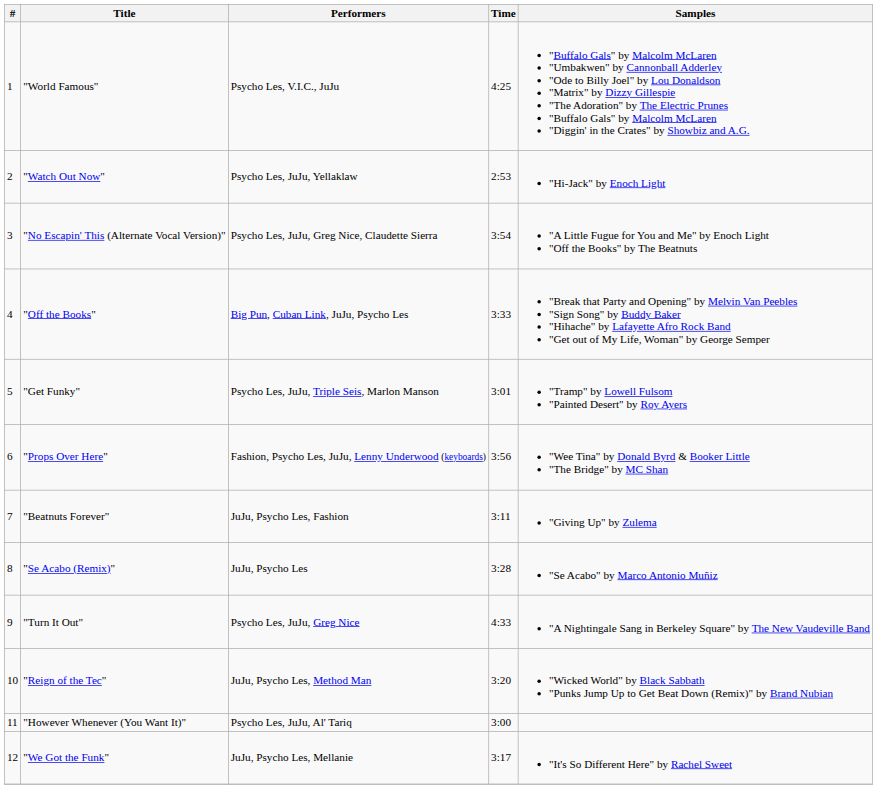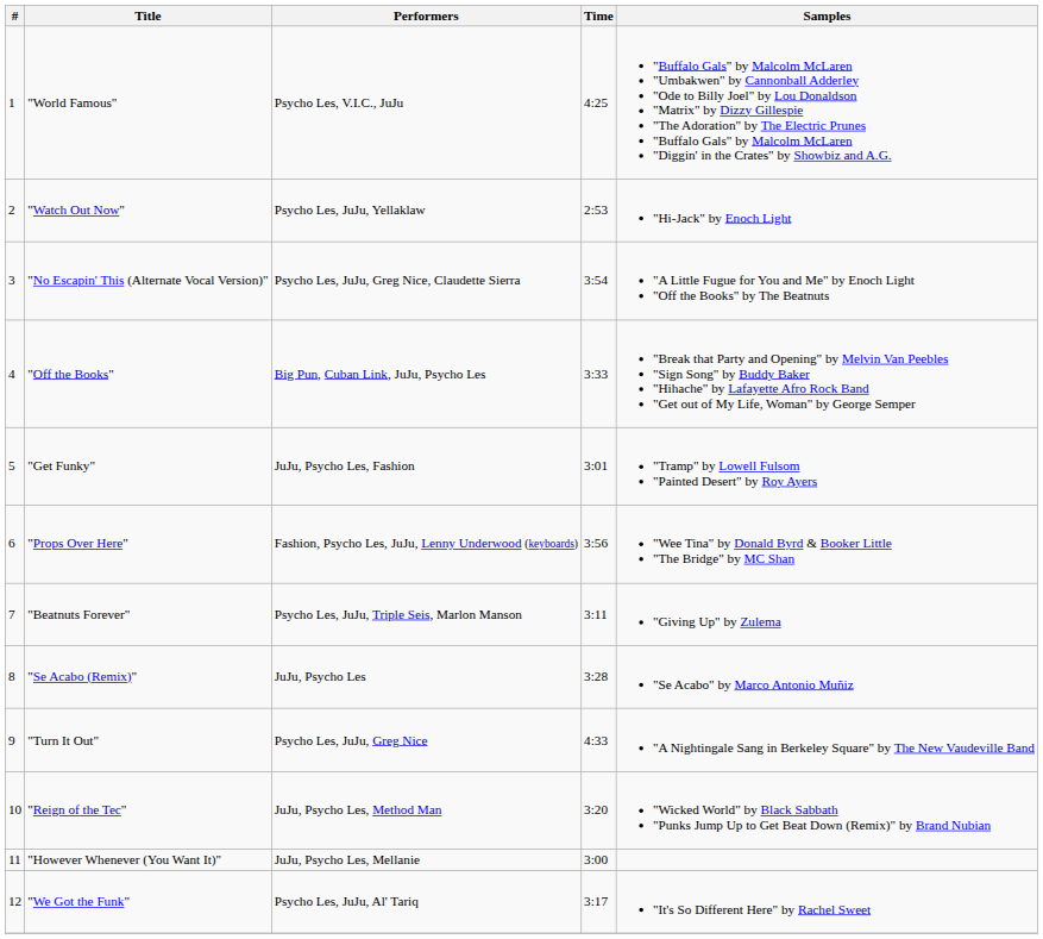"Get Funky" | Performers: Psycho Les, JuJu, Triple Seis, Marlon Manson -> JuJu, Psycho Les, Fashion
"Beatnuts Forever" | Performers: JuJu, Psycho Les, Fashion -> Psycho Les, JuJu, Triple Seis, Marlon Manson
"However Whenever (You Want It)" | Performers: Psycho Les, JuJu, Al' Tariq -> JuJu, Psycho Les, Mellanie
"We Got the Funk" | Performers: JuJu, Psycho Les, Mellanie -> Psycho Les, JuJu, Al' Tariq
